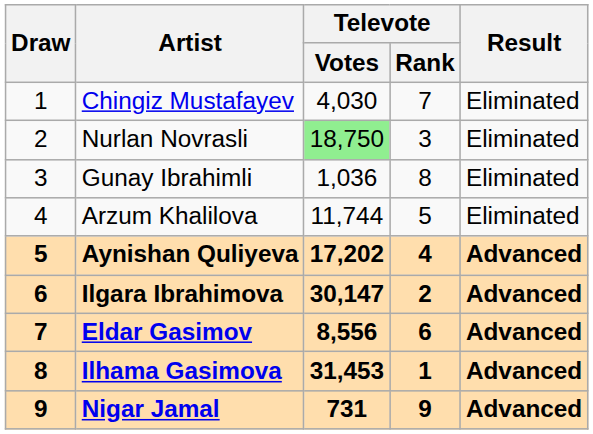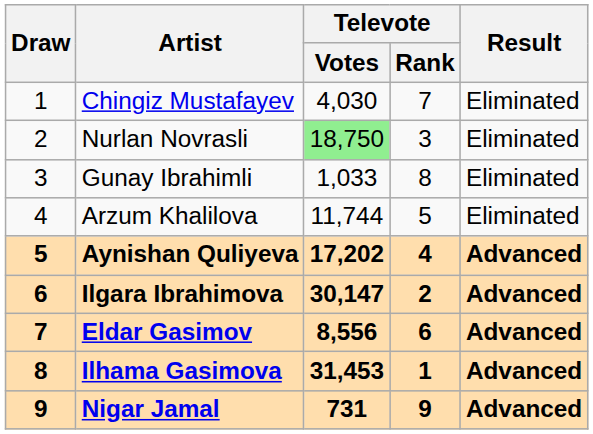Gunay Ibrahimli | Televote / Votes: 1,036 -> 1,033
